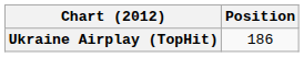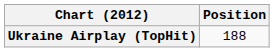Ukraine Airplay (TopHit) | Position: 186 -> 188
